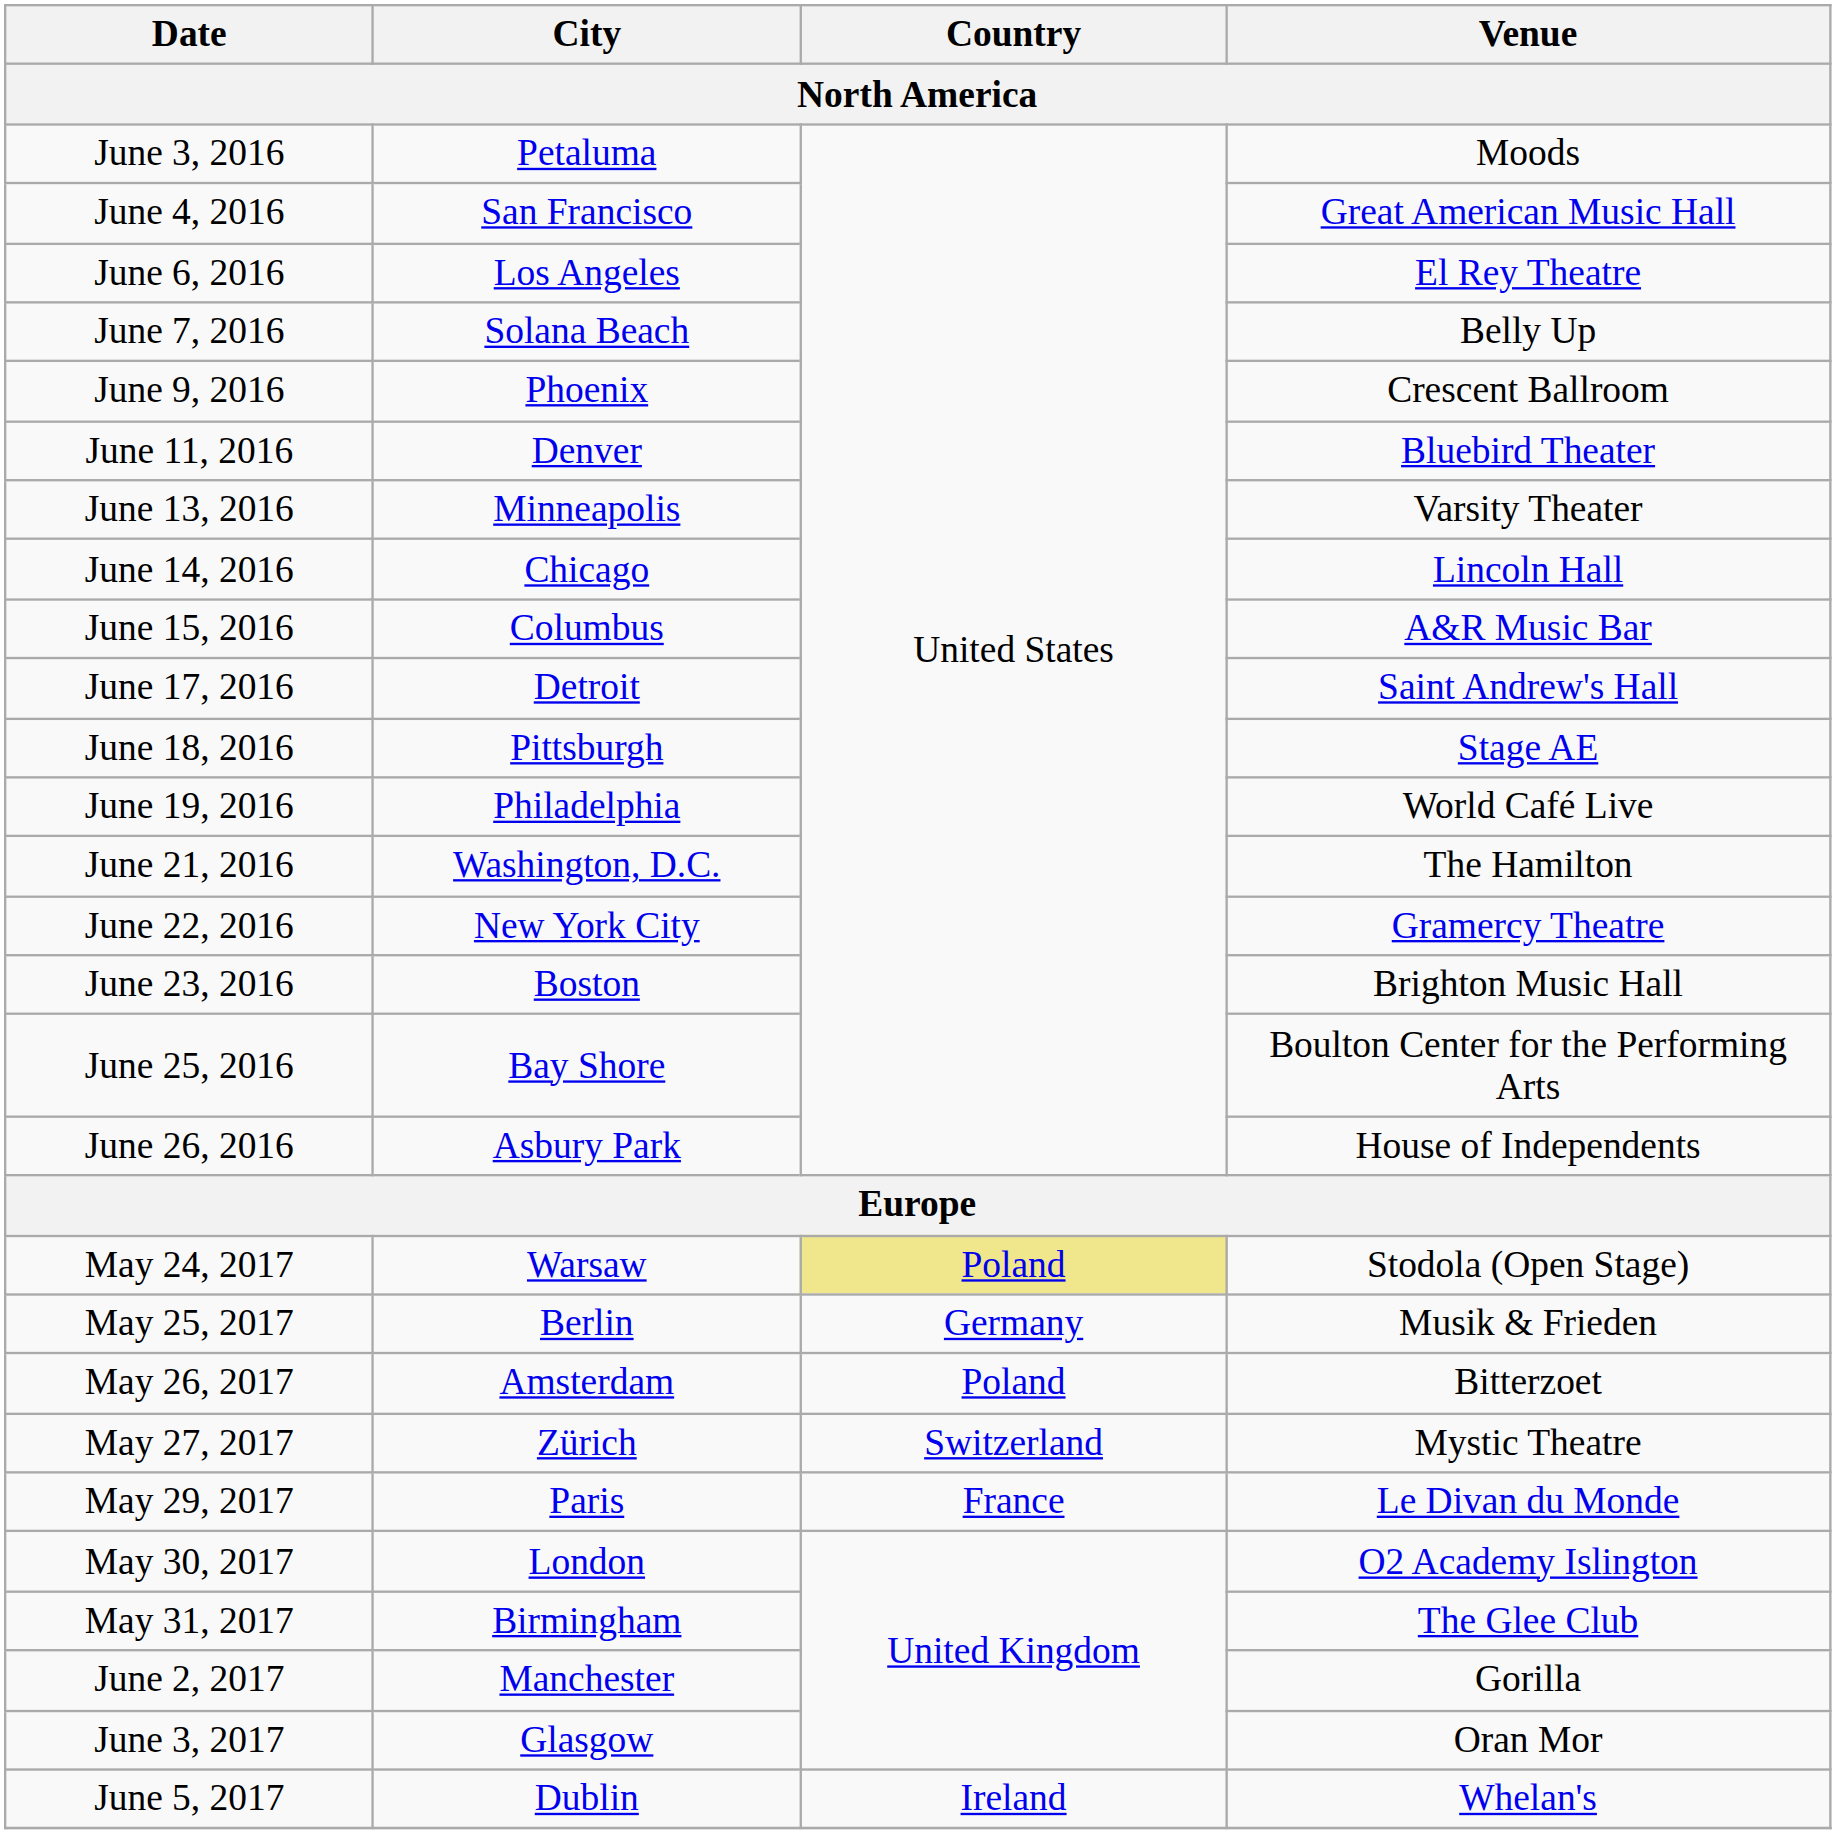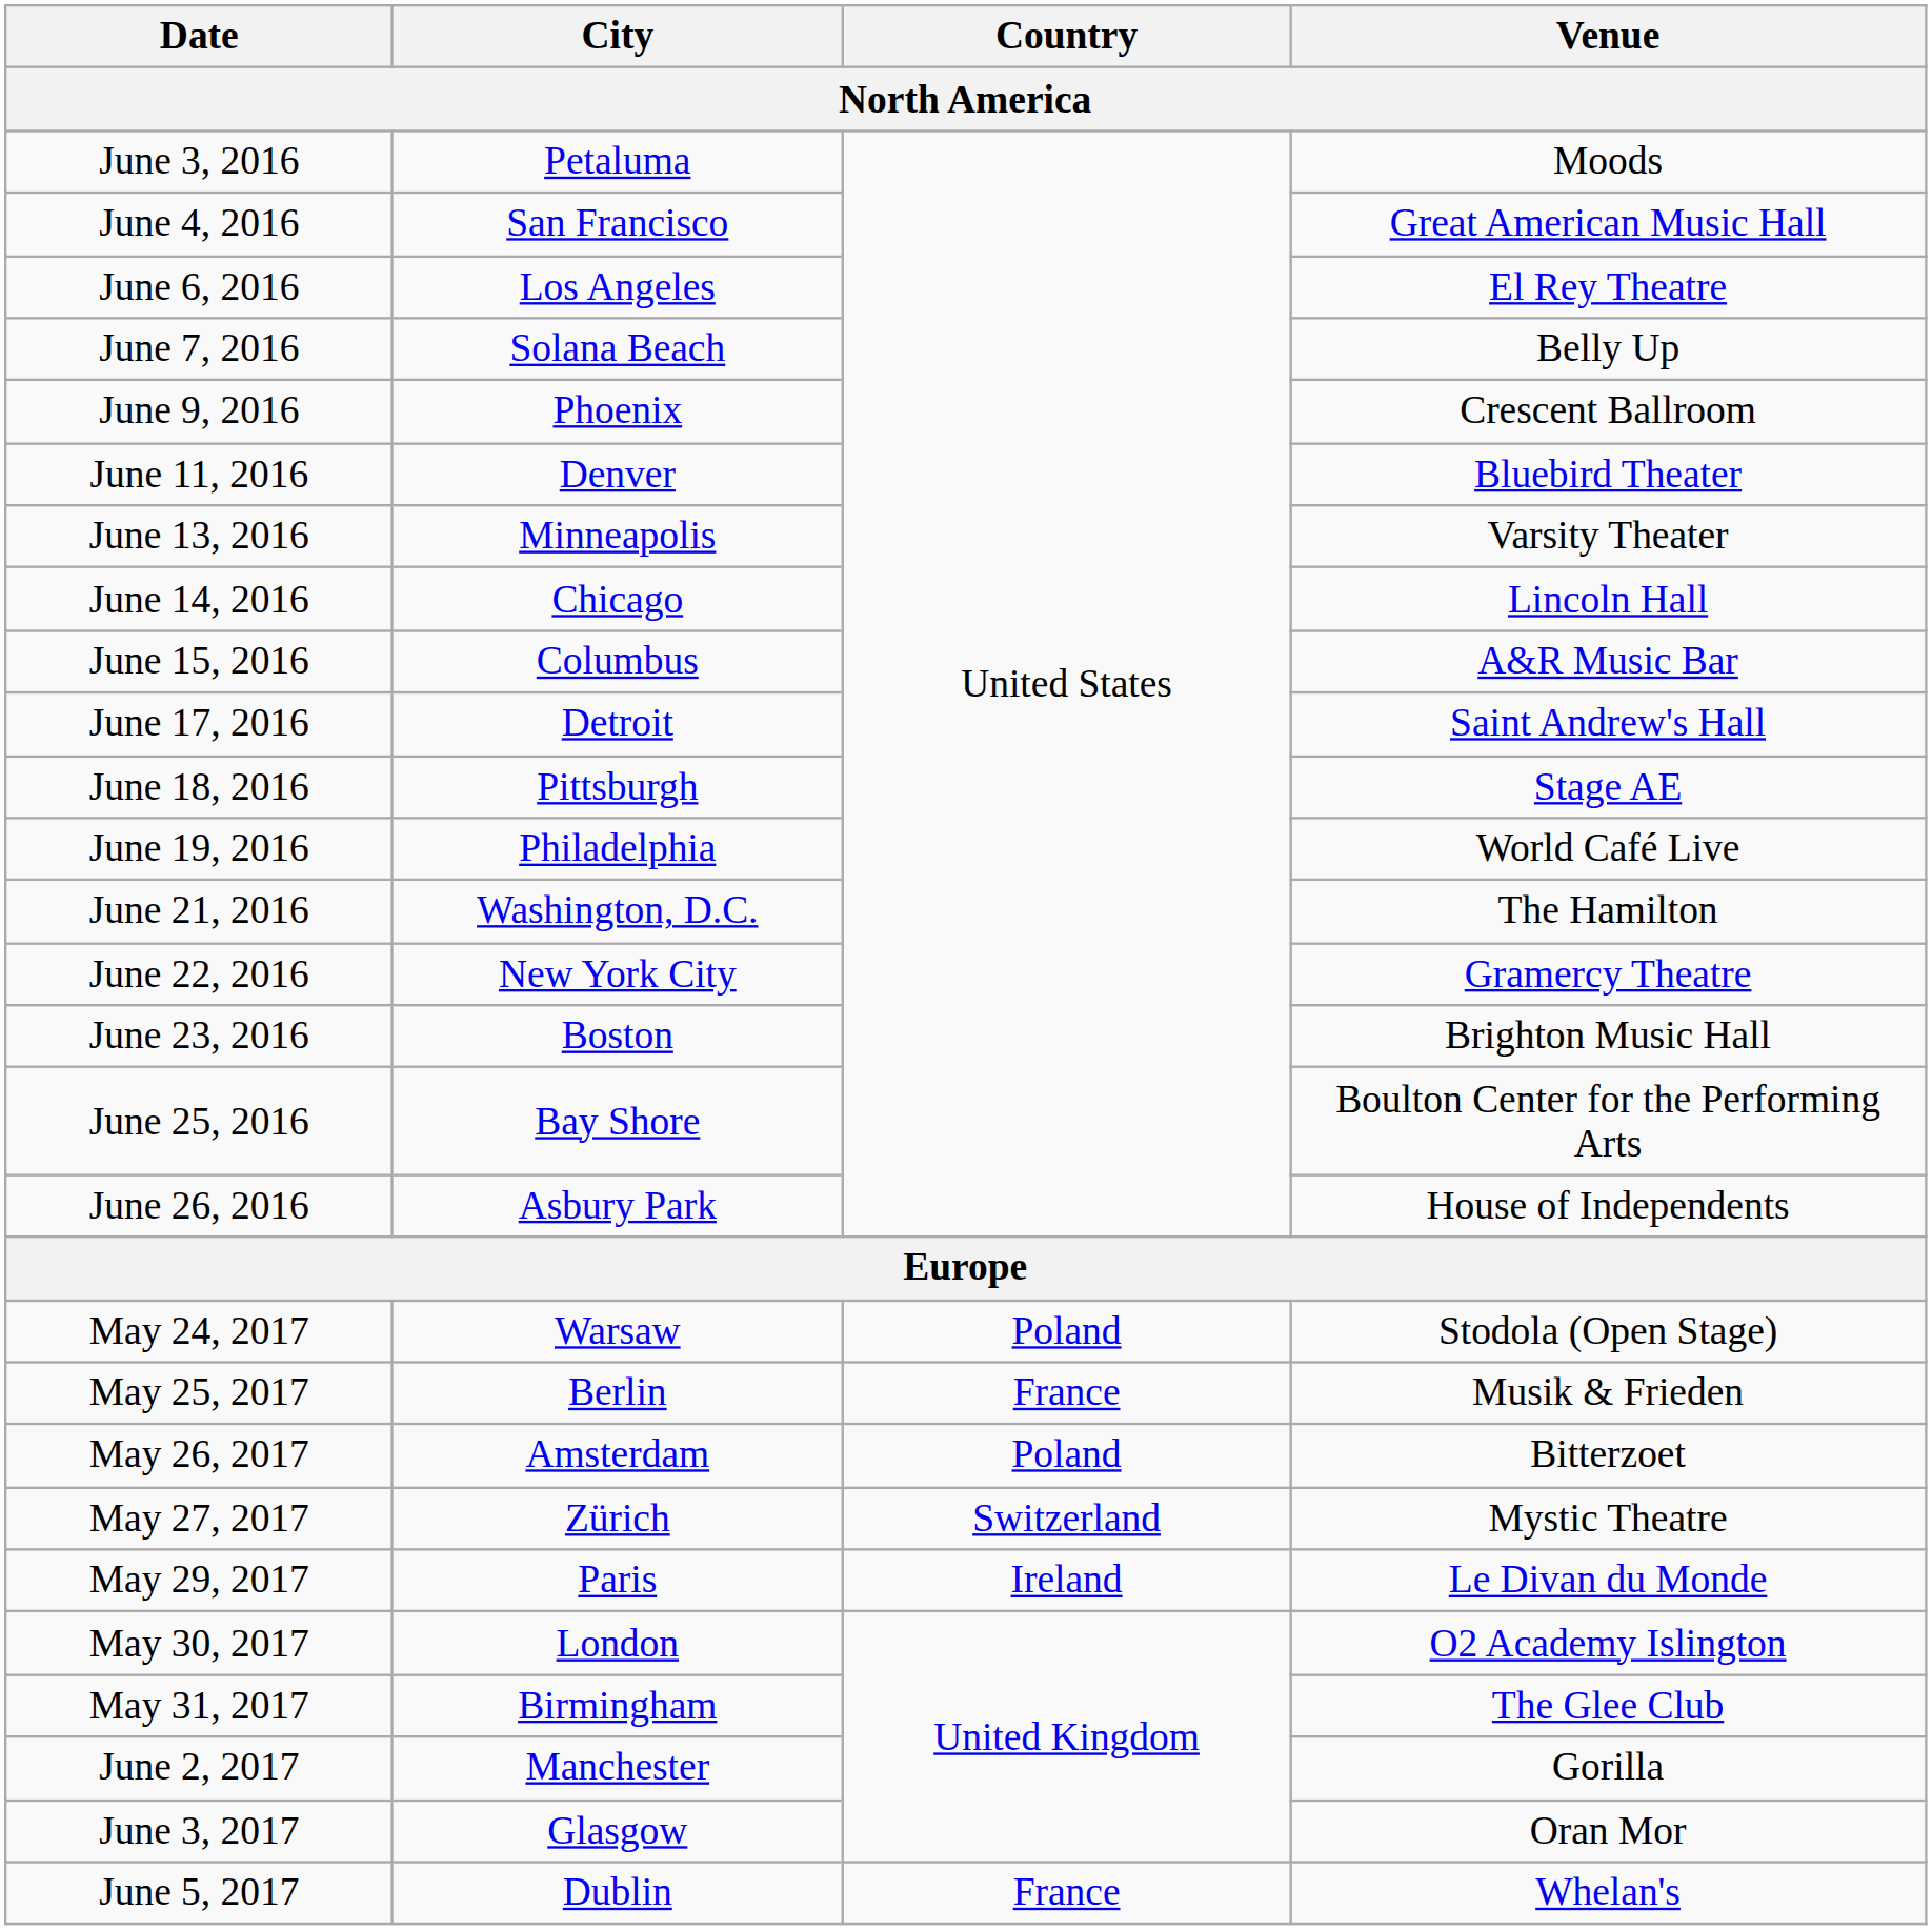May 24, 2017 | Country: khaki background -> no background
May 25, 2017 | Country: Germany -> France
May 29, 2017 | Country: France -> Ireland
June 5, 2017 | Country: Ireland -> France
